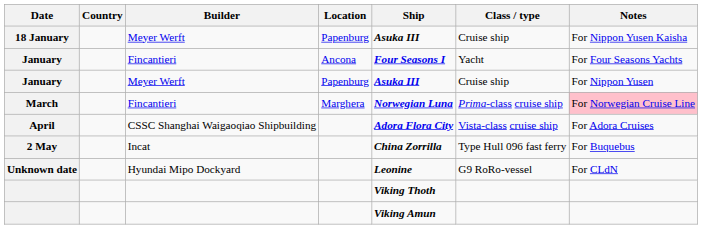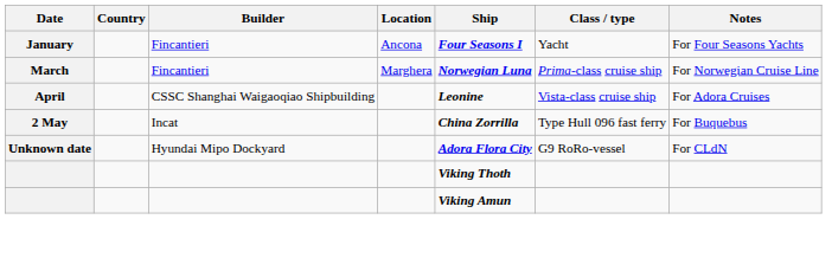- row: 18 January | Meyer Werft | Papenburg | Asuka III | Cruise ship | For Nippon Yusen Kaisha
- row: January | Meyer Werft | Papenburg | Asuka III | Cruise ship | For Nippon Yusen
March | Notes: pink background -> no background
April | Ship: Adora Flora City -> Leonine
Unknown date | Ship: Leonine -> Adora Flora City
